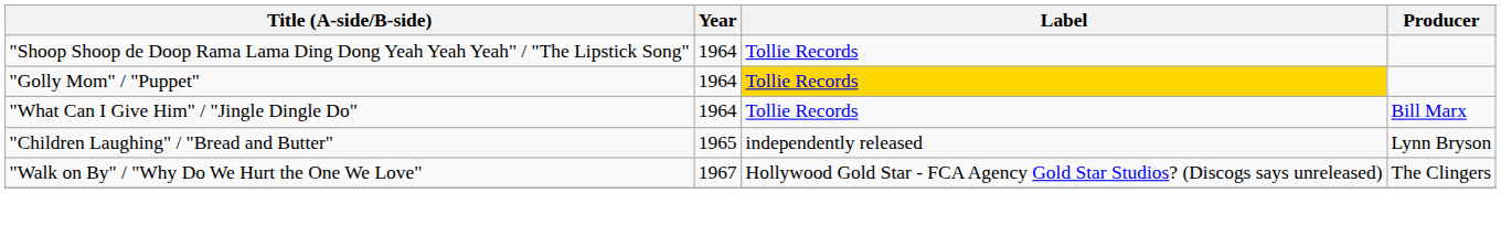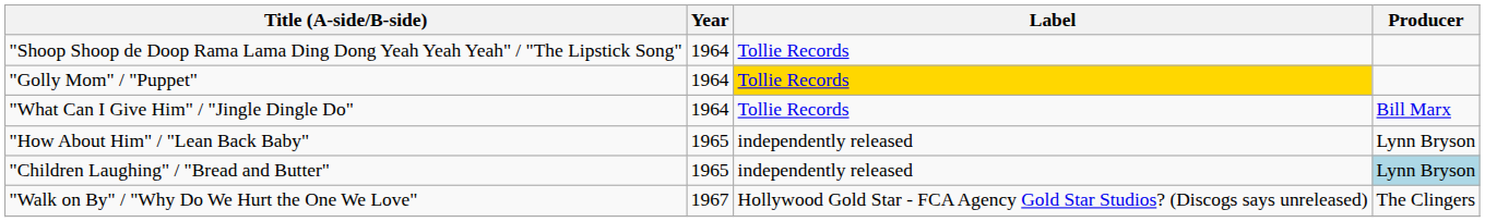+ row: "How About Him" / "Lean Back Baby" | 1965 | independently released | Lynn Bryson
"Children Laughing" / "Bread and Butter" | Producer: no background -> lightblue background
